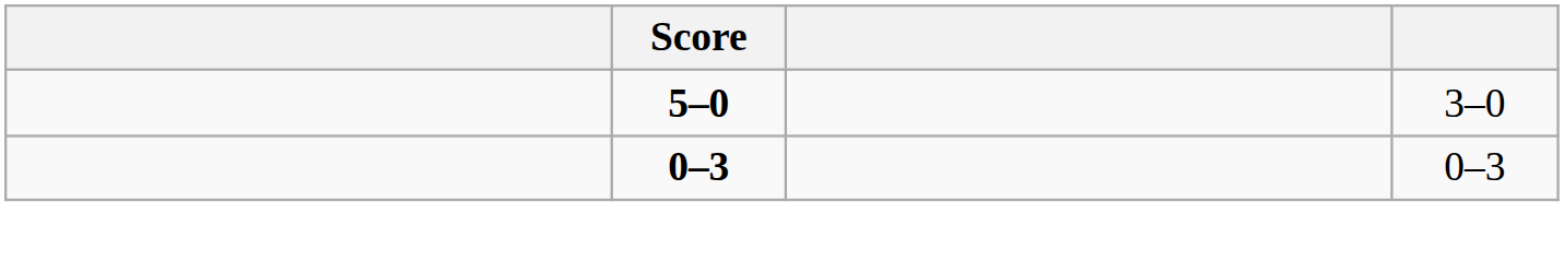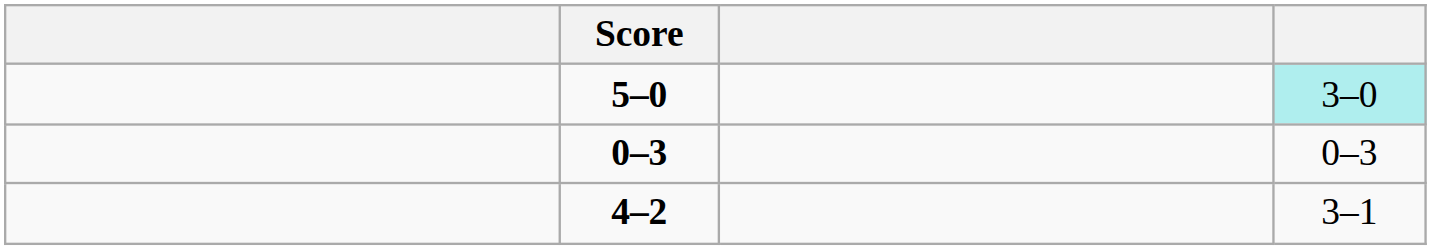5–0 | column 4: no background -> paleturquoise background
+ row: 4–2 | 3–1
